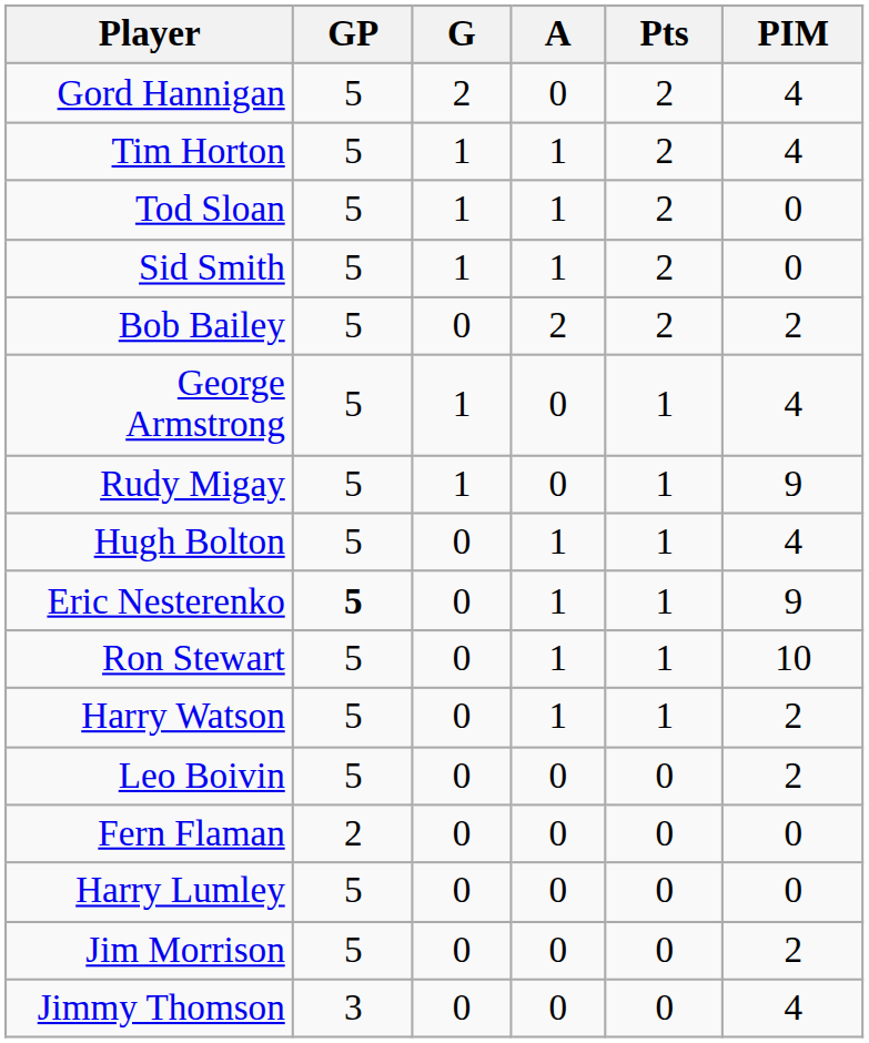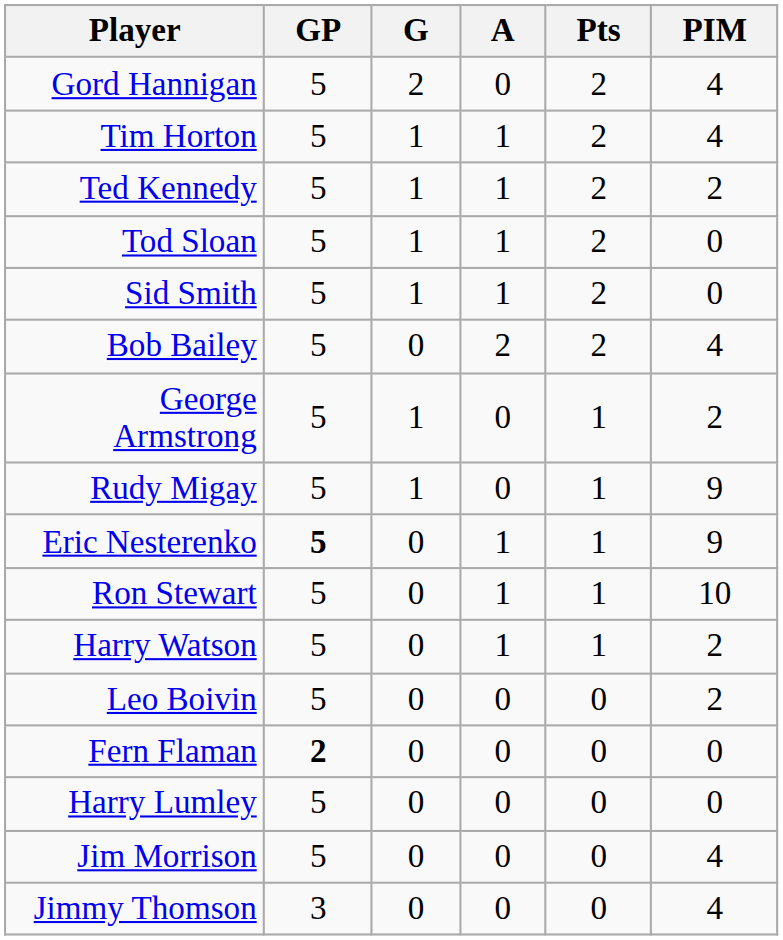+ row: Ted Kennedy | 5 | 1 | 1 | 2 | 2
Bob Bailey | PIM: 2 -> 4
George Armstrong | PIM: 4 -> 2
- row: Hugh Bolton | 5 | 0 | 1 | 1 | 4
Fern Flaman | GP: normal -> bold
Jim Morrison | PIM: 2 -> 4
